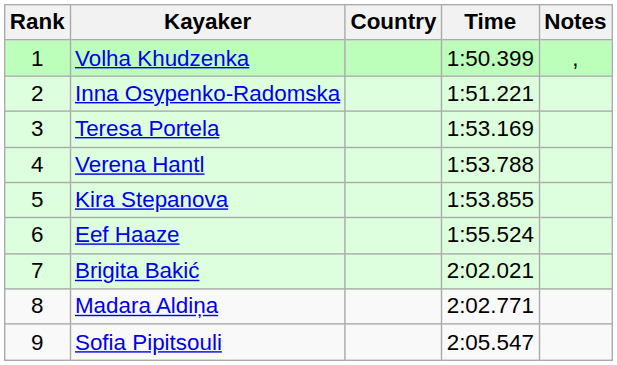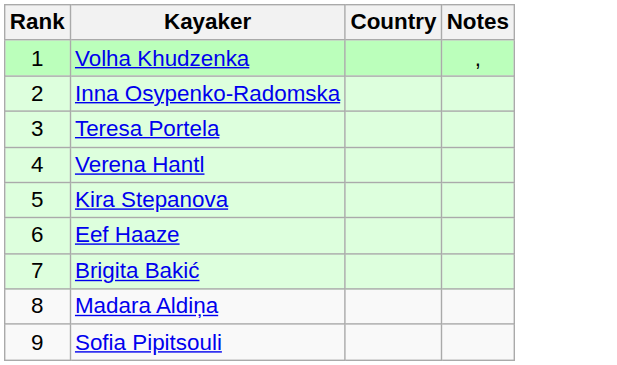- column: Time | 1:50.399 | 1:51.221 | 1:53.169 | 1:53.788 | 1:53.855 | 1:55.524 | 2:02.021 | 2:02.771 | 2:05.547
